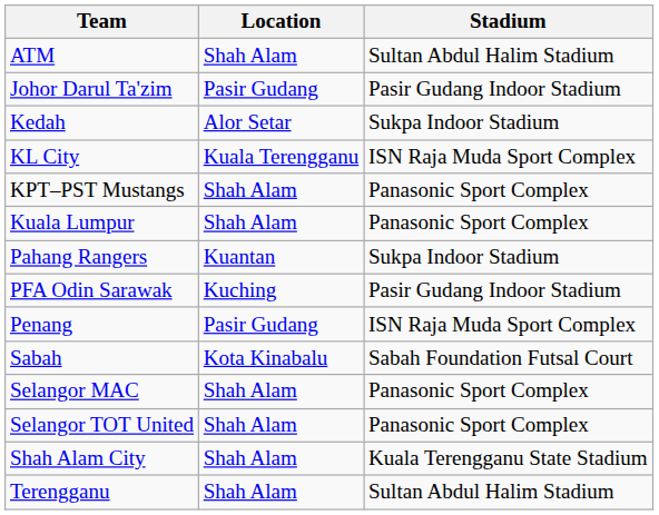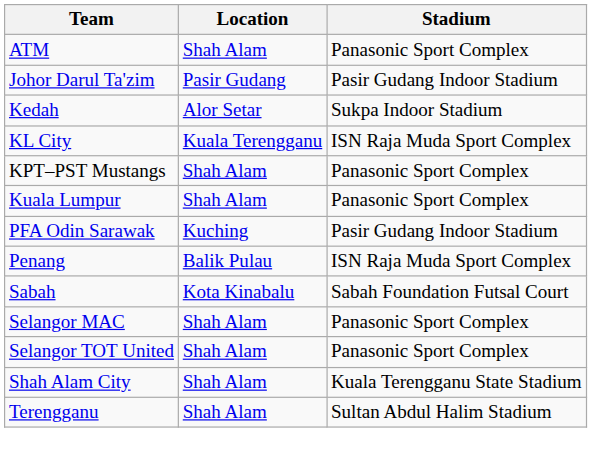ATM | Stadium: Sultan Abdul Halim Stadium -> Panasonic Sport Complex
- row: Pahang Rangers | Kuantan | Sukpa Indoor Stadium
Penang | Location: Pasir Gudang -> Balik Pulau
